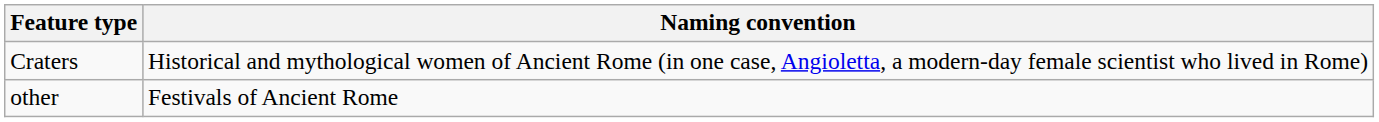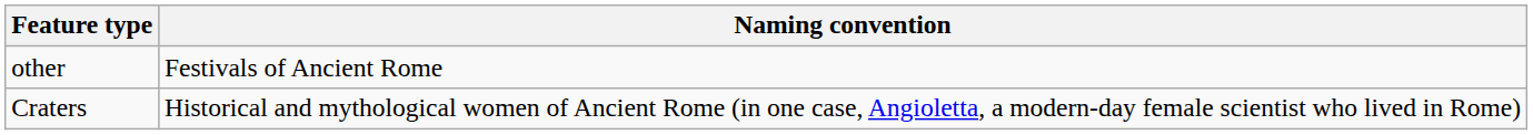rows swapped: Craters <-> other
